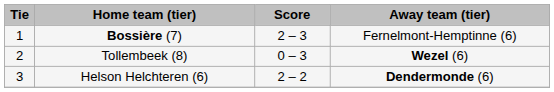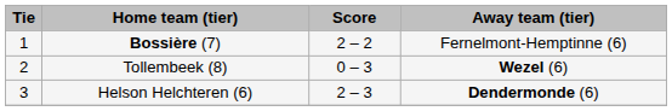Bossière (7) | Score: 2 – 3 -> 2 – 2
Helson Helchteren (6) | Score: 2 – 2 -> 2 – 3
